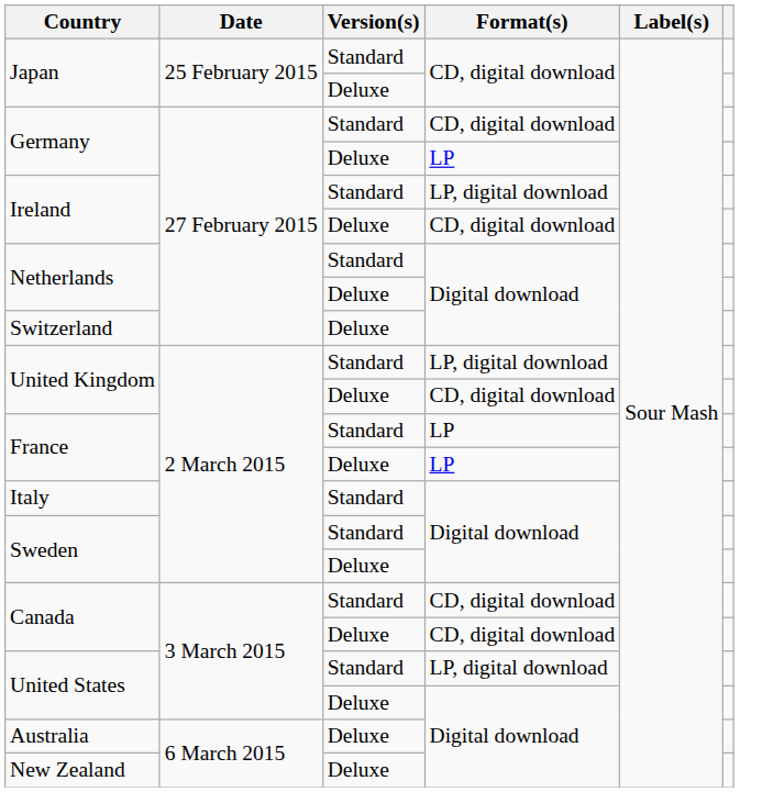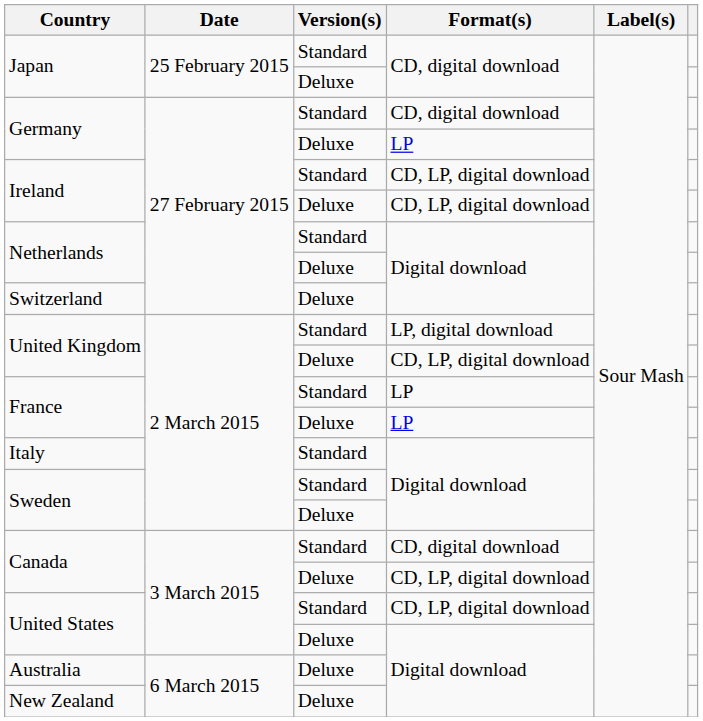Ireland / Standard | Format(s): LP, digital download -> CD, LP, digital download
Ireland / Deluxe | Format(s): CD, digital download -> CD, LP, digital download
United Kingdom / Deluxe | Format(s): CD, digital download -> CD, LP, digital download
Canada / Deluxe | Format(s): CD, digital download -> CD, LP, digital download
United States / Standard | Format(s): LP, digital download -> CD, LP, digital download
